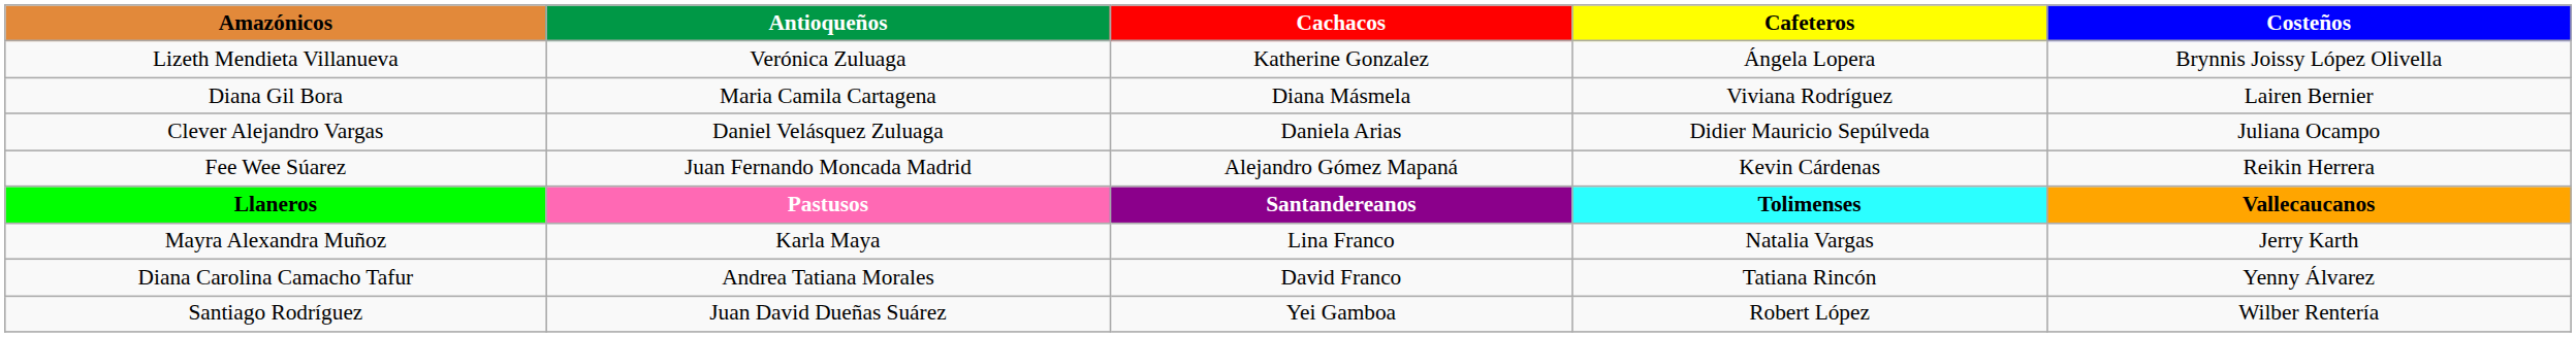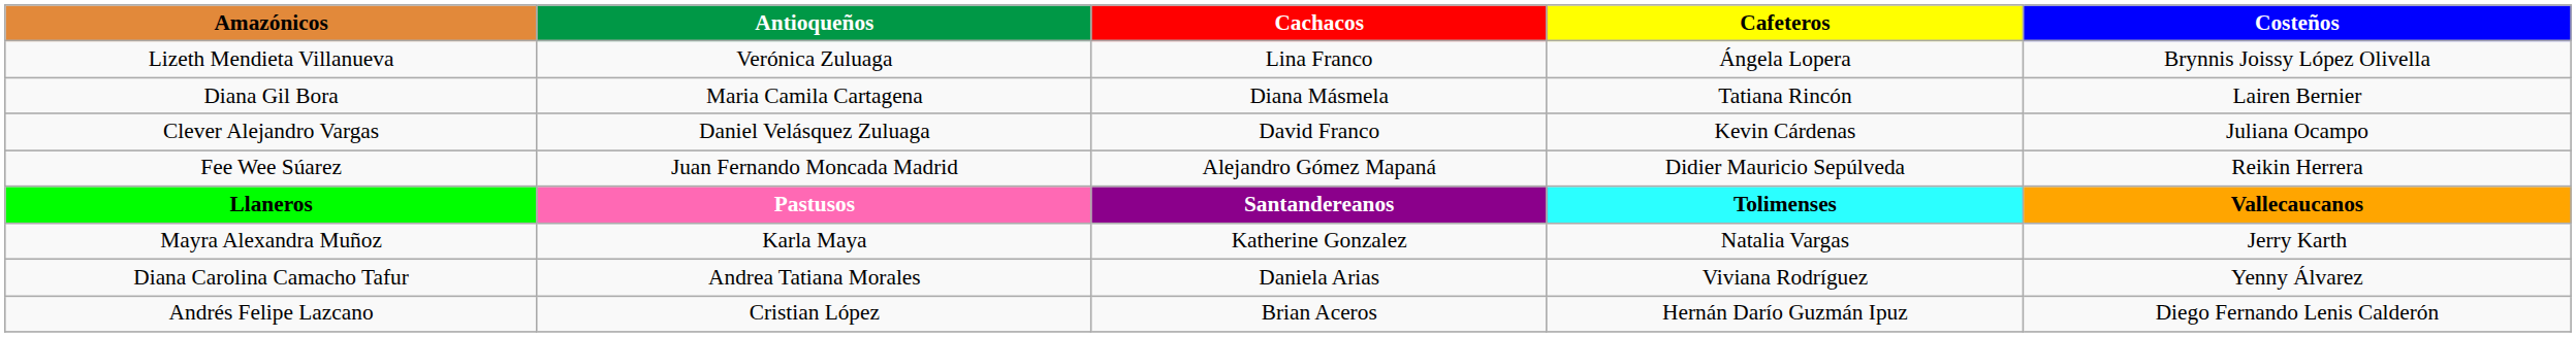Lizeth Mendieta Villanueva | Cachacos: Katherine Gonzalez -> Lina Franco
Diana Gil Bora | Cafeteros: Viviana Rodríguez -> Tatiana Rincón
Clever Alejandro Vargas | Cachacos: Daniela Arias -> David Franco
Clever Alejandro Vargas | Cafeteros: Didier Mauricio Sepúlveda -> Kevin Cárdenas
Fee Wee Súarez | Cafeteros: Kevin Cárdenas -> Didier Mauricio Sepúlveda
Mayra Alexandra Muñoz | Cachacos: Lina Franco -> Katherine Gonzalez
Diana Carolina Camacho Tafur | Cachacos: David Franco -> Daniela Arias
Diana Carolina Camacho Tafur | Cafeteros: Tatiana Rincón -> Viviana Rodríguez
- row: Santiago Rodríguez | Juan David Dueñas Suárez | Yei Gamboa | Robert López | Wilber Rentería
+ row: Andrés Felipe Lazcano | Cristian López | Brian Aceros | Hernán Darío Guzmán Ipuz | Diego Fernando Lenis Calderón
